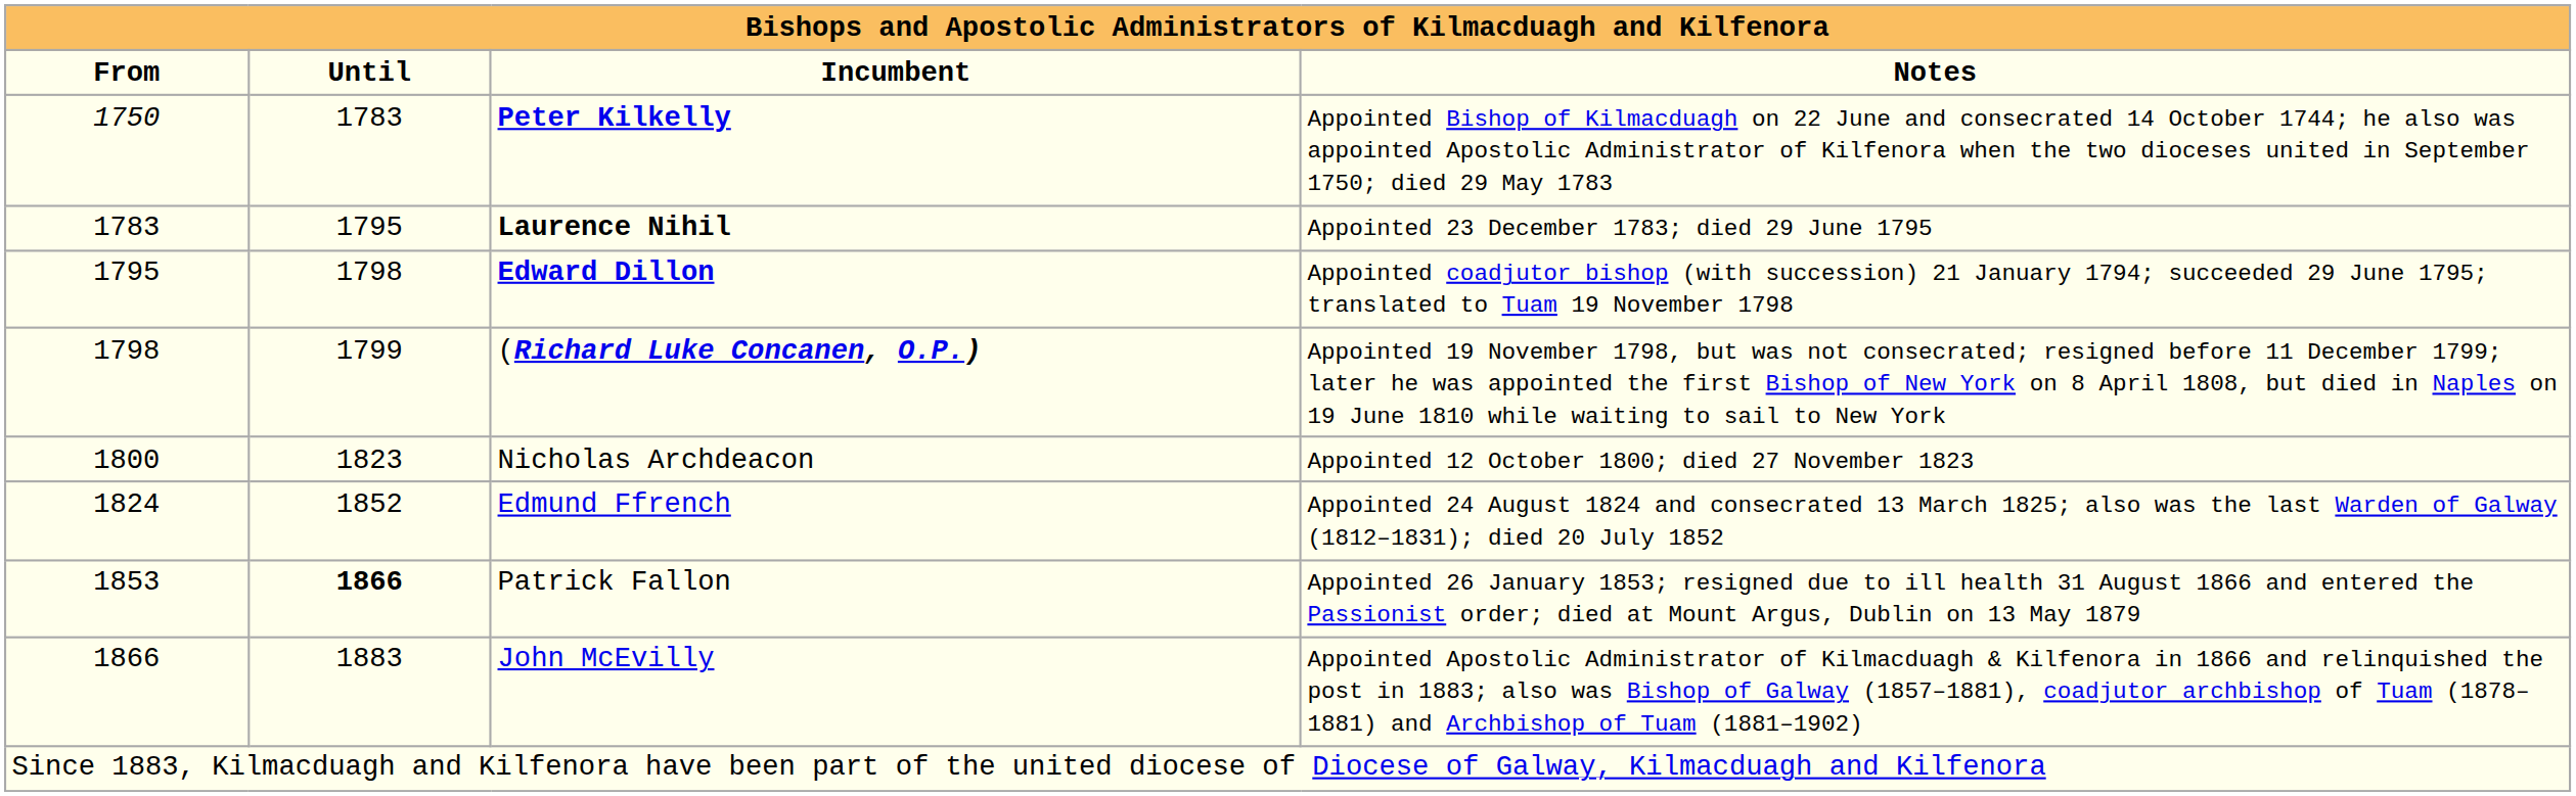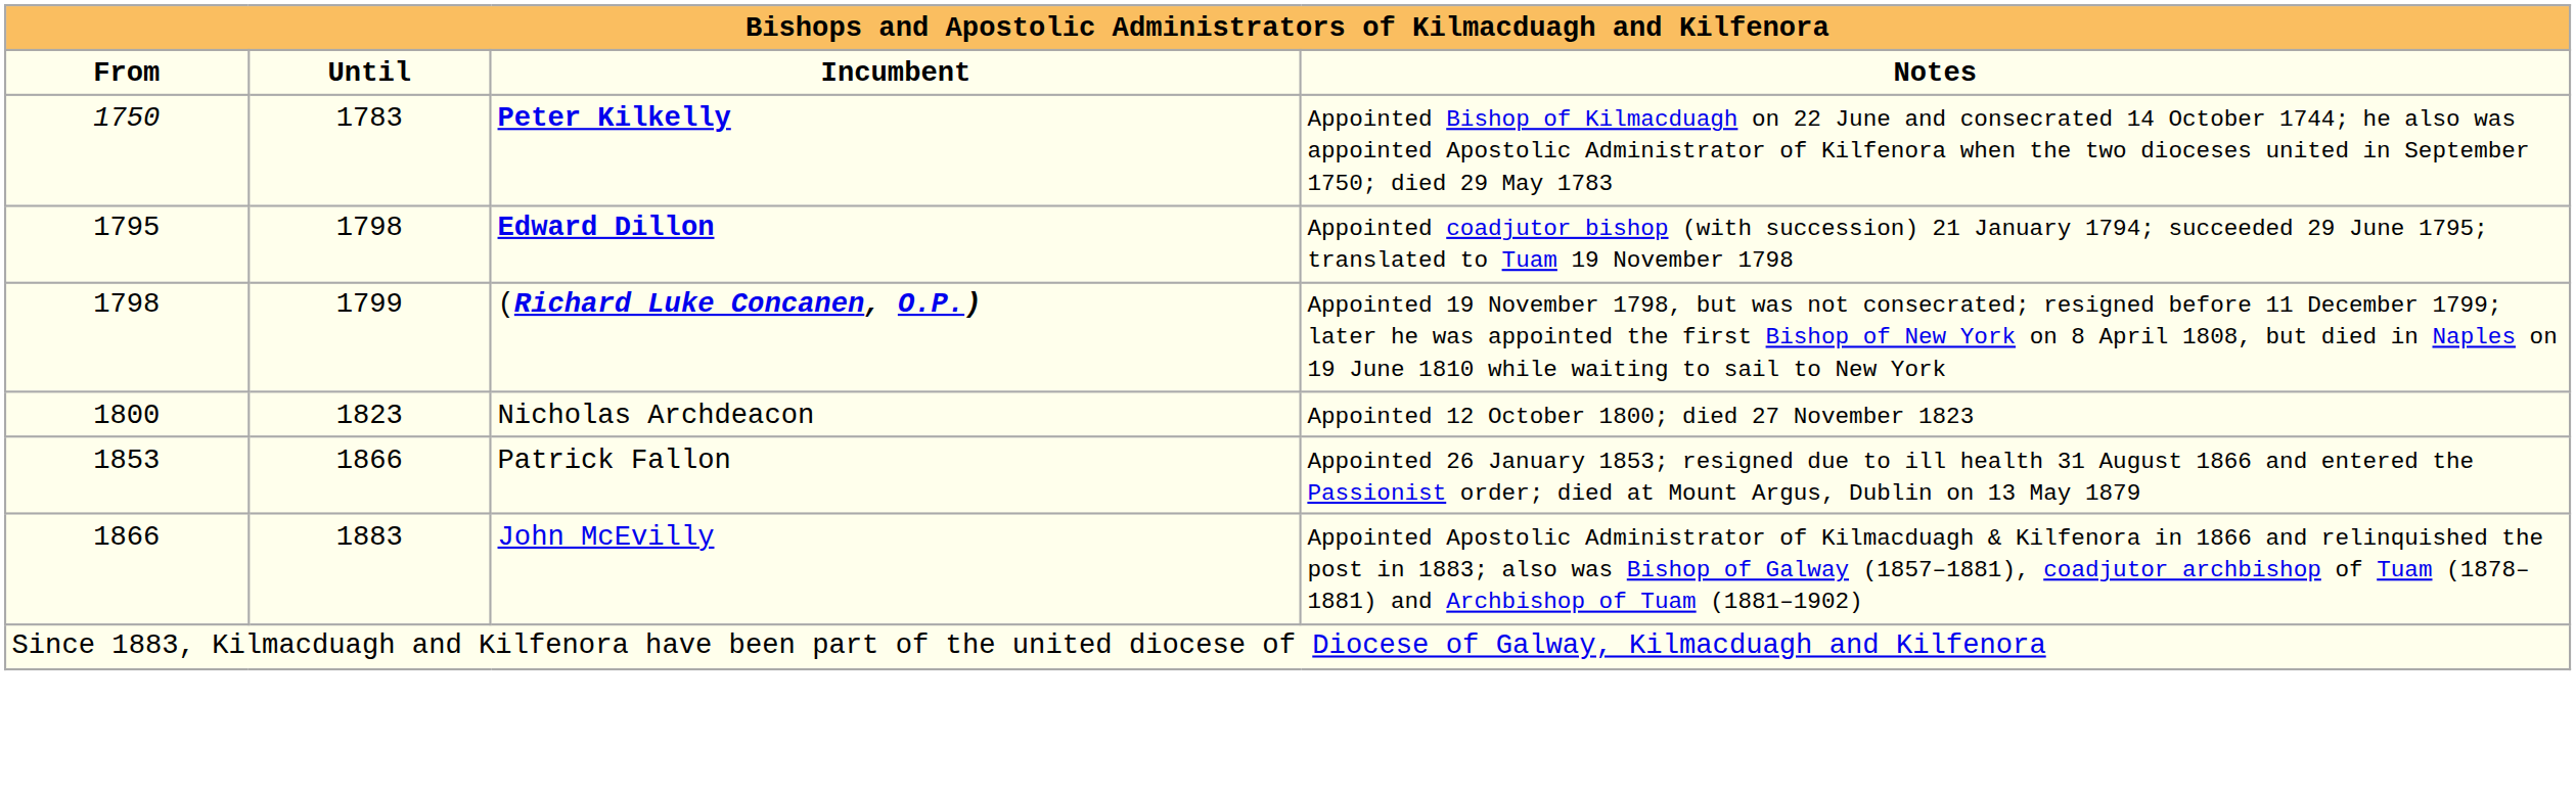- row: 1783 | 1795 | Laurence Nihil | Appointed 23 December 1783; died 29 June 1795
- row: 1824 | 1852 | Edmund Ffrench | Appointed 24 August 1824 and consecrated 13 March 1825; also was the last Warden of Galway (1812–1831); died 20 July 1852
Patrick Fallon | Until: bold -> normal
